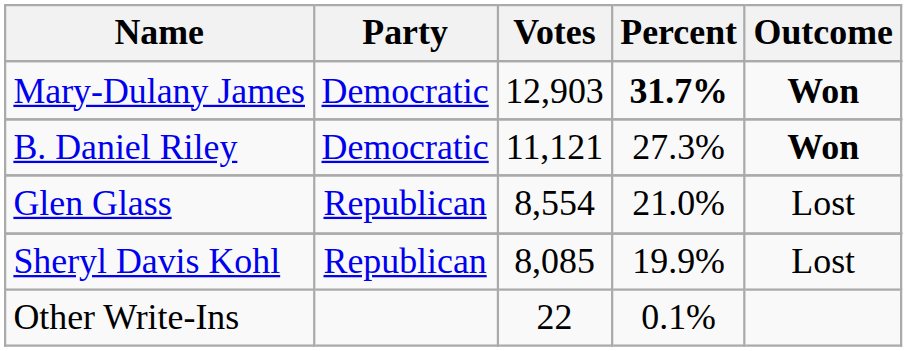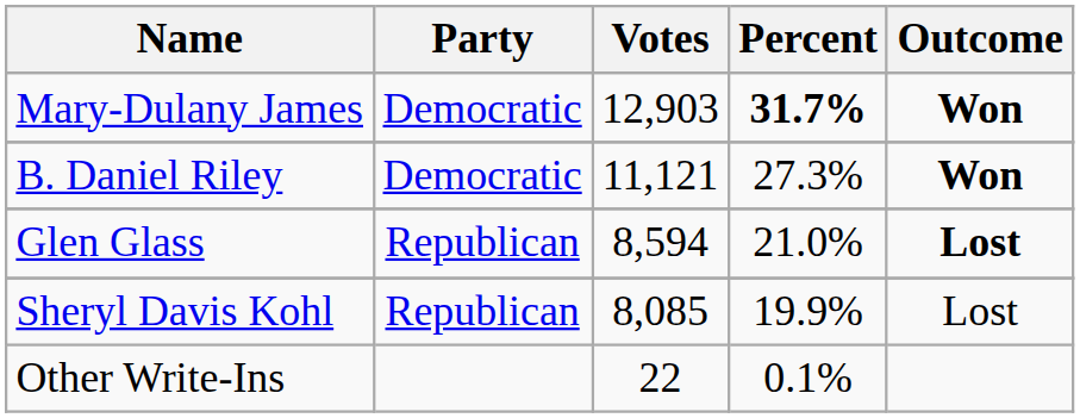Glen Glass | Votes: 8,554 -> 8,594
Glen Glass | Outcome: normal -> bold
